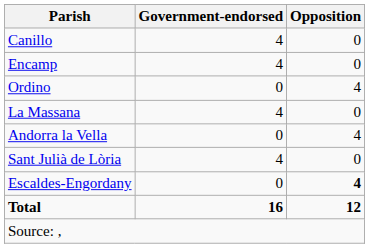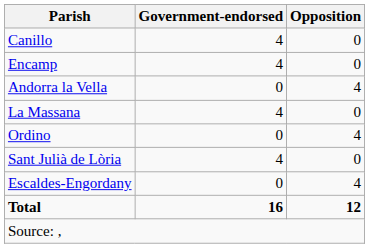rows swapped: Ordino <-> Andorra la Vella
Escaldes-Engordany | Opposition: bold -> normal
